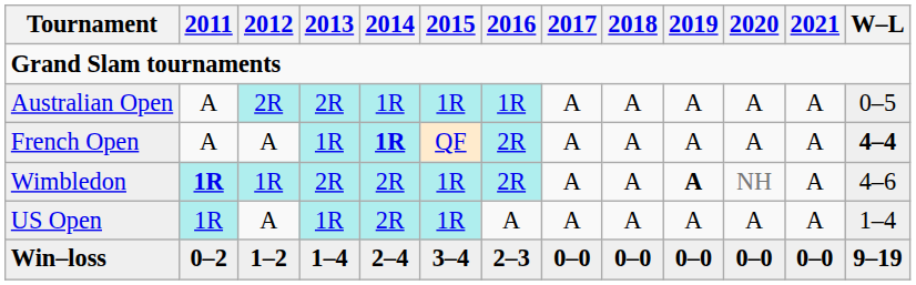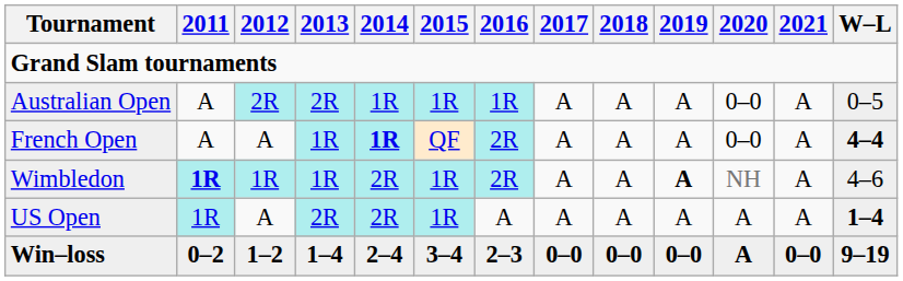Australian Open | 2020: A -> 0–0
French Open | 2020: A -> 0–0
Wimbledon | 2013: 2R -> 1R
US Open | 2013: 1R -> 2R
US Open | W–L: normal -> bold
Win–loss | 2020: 0–0 -> A
